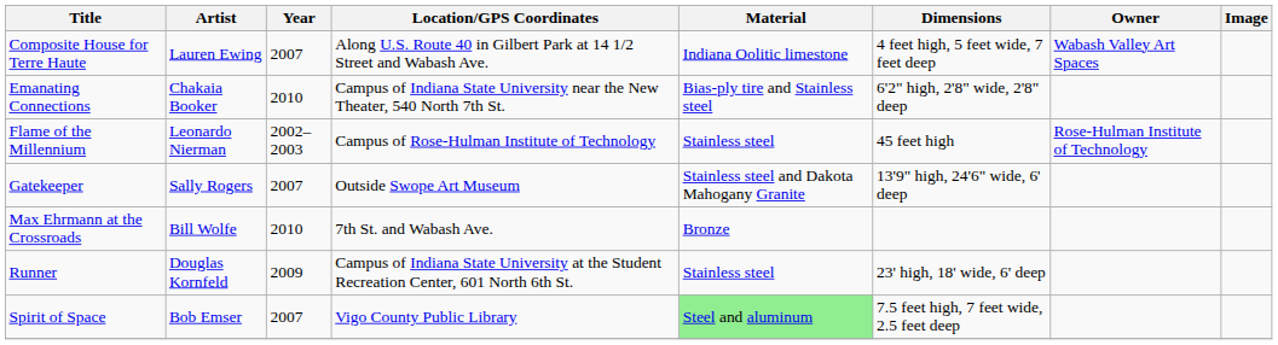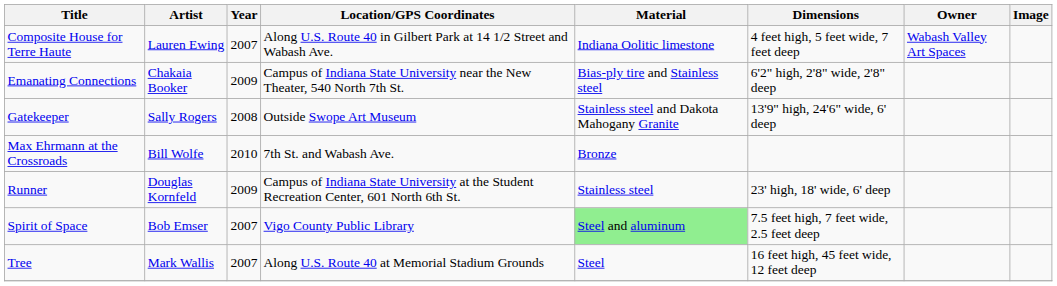Emanating Connections | Year: 2010 -> 2009
- row: Flame of the Millennium | Leonardo Nierman | 2002–2003 | Campus of Rose-Hulman Institute of Technology | Stainless steel | 45 feet high | Rose-Hulman Institute of Technology
Gatekeeper | Year: 2007 -> 2008
+ row: Tree | Mark Wallis | 2007 | Along U.S. Route 40 at Memorial Stadium Grounds | Steel | 16 feet high, 45 feet wide, 12 feet deep
